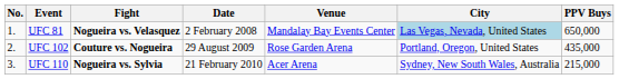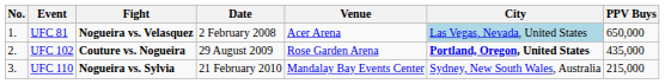UFC 81 | Venue: Mandalay Bay Events Center -> Acer Arena
UFC 102 | City: normal -> bold
UFC 110 | Venue: Acer Arena -> Mandalay Bay Events Center
